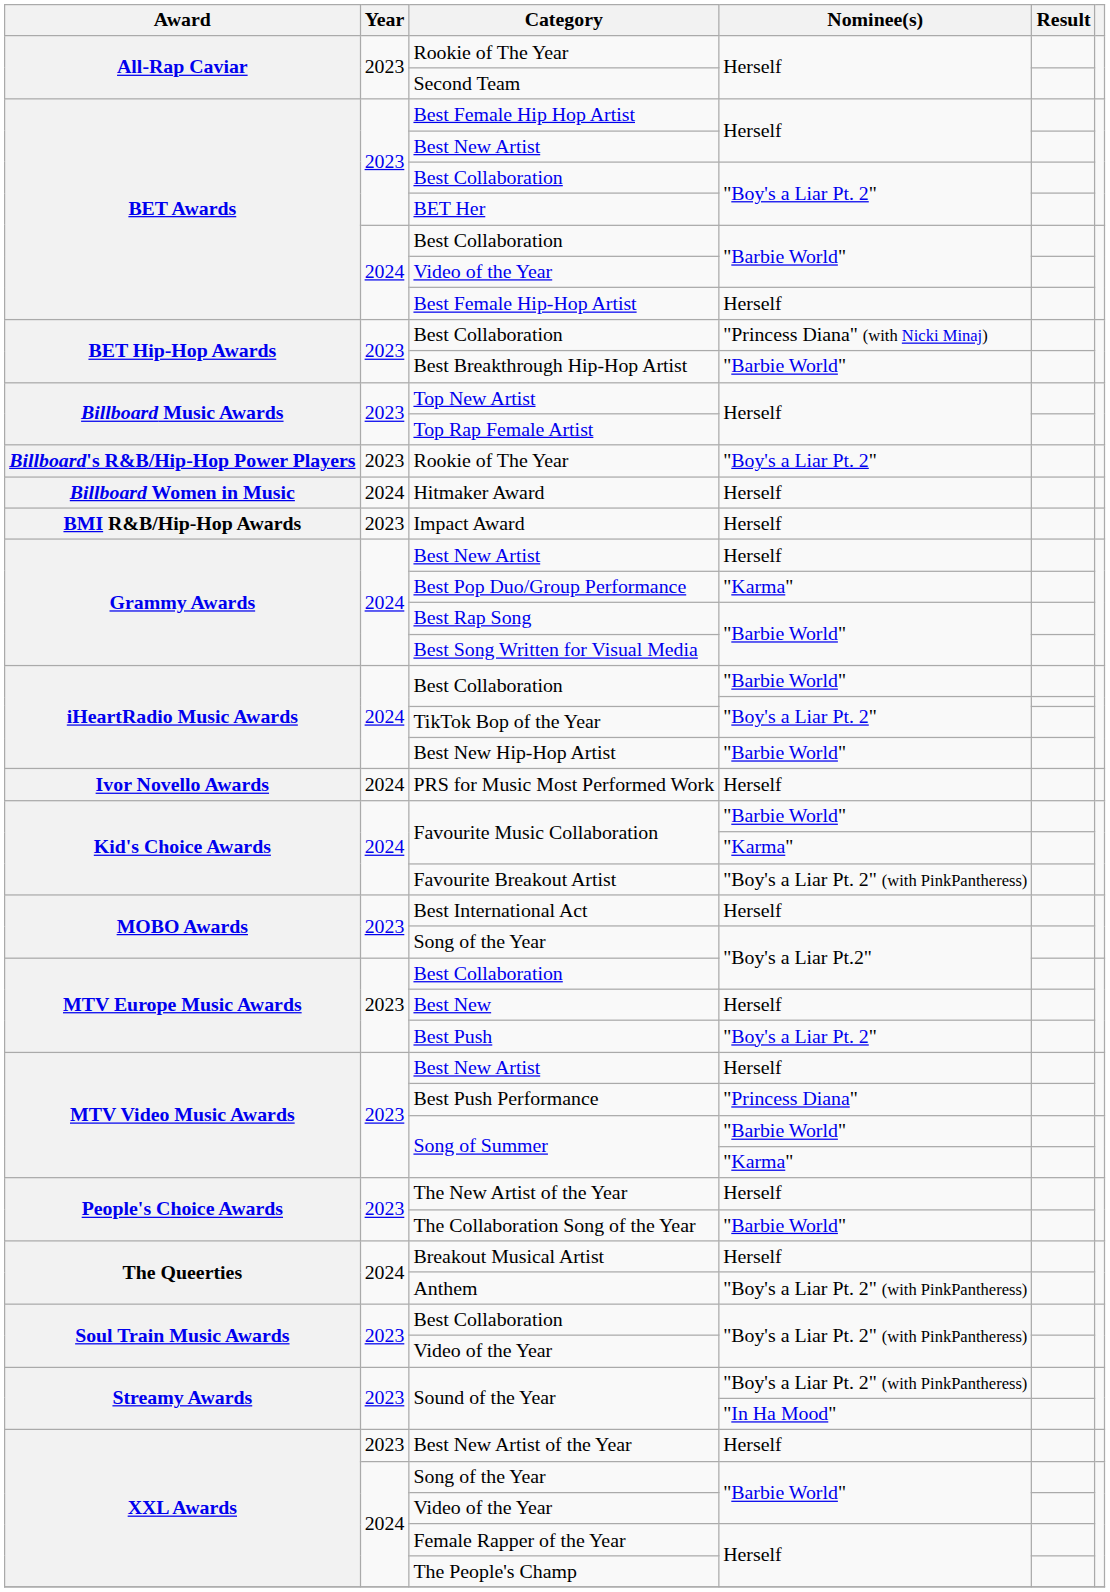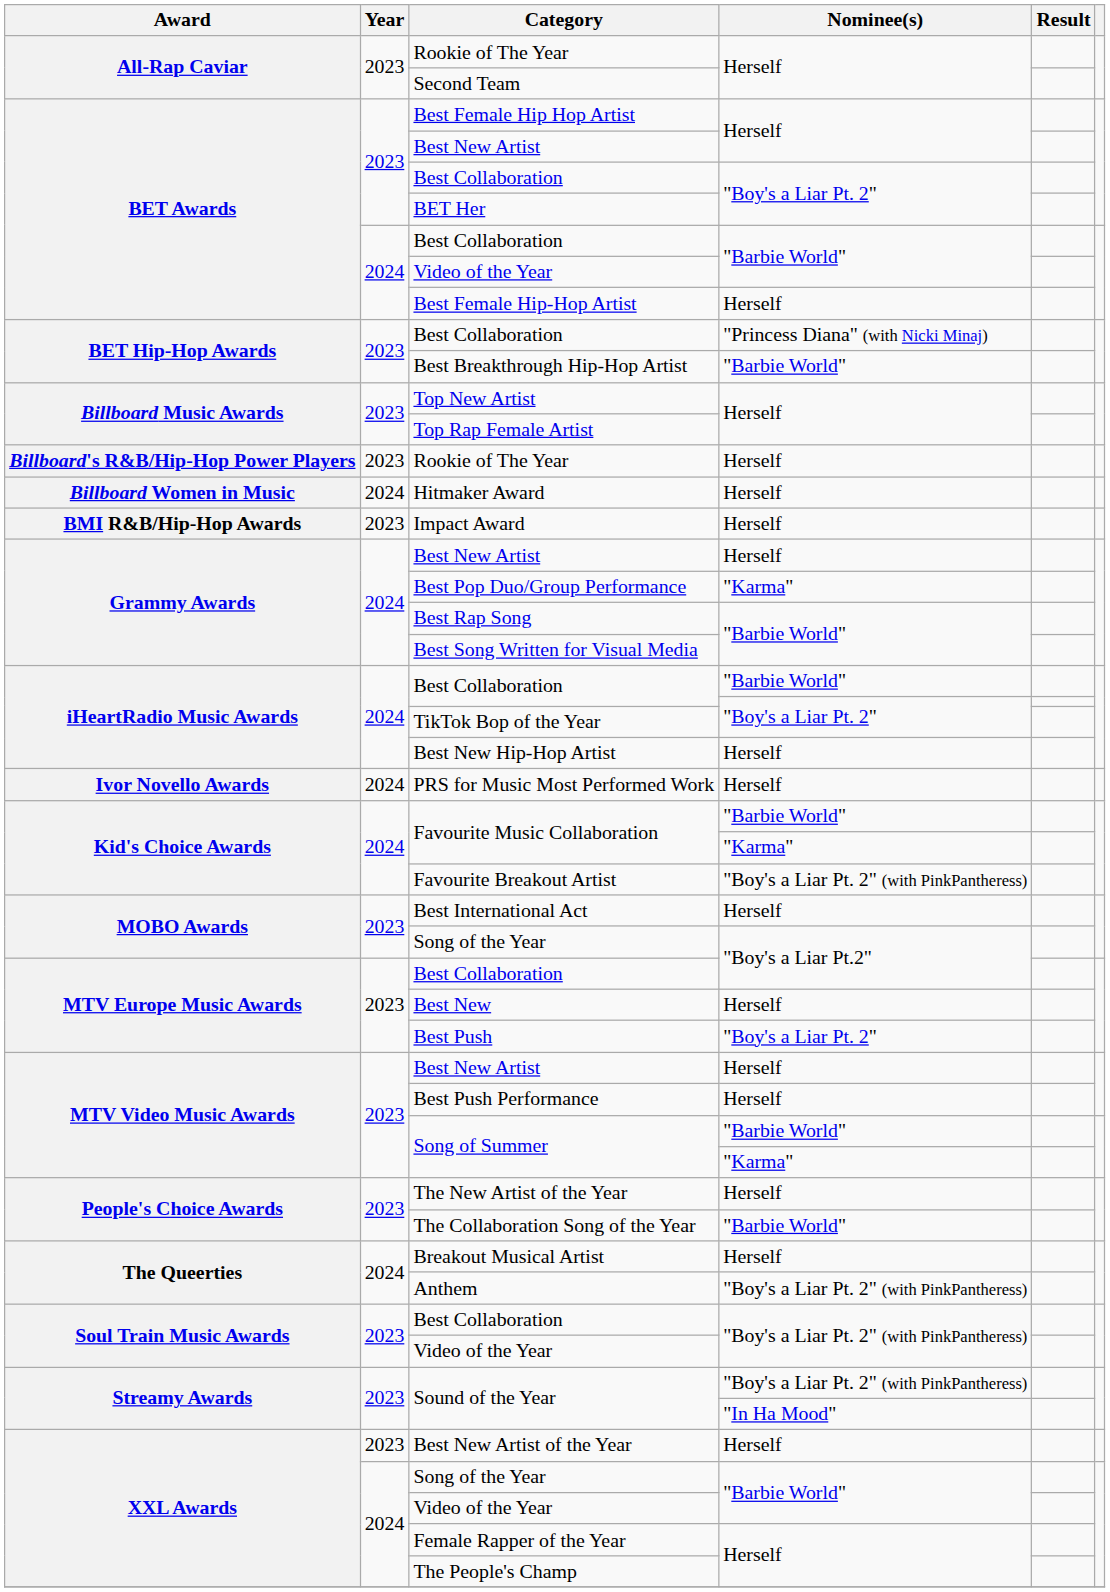Billboard's R&B/Hip-Hop Power Players / Rookie of The Year | Nominee(s): "Boy's a Liar Pt. 2" -> Herself
Best New Hip-Hop Artist | Nominee(s): "Barbie World" -> Herself
Best Push Performance | Nominee(s): "Princess Diana" -> Herself
